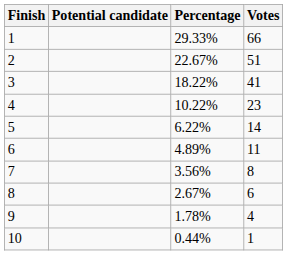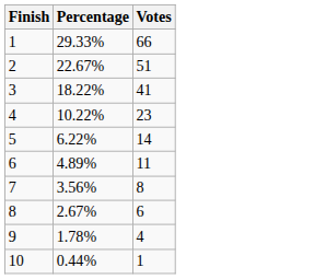- column: Potential candidate
